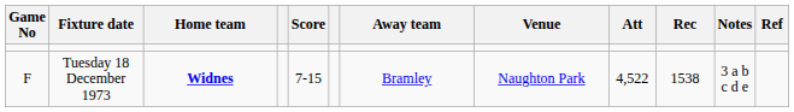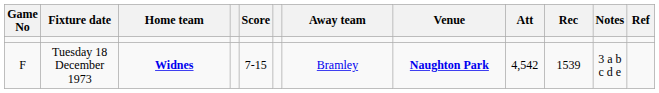Tuesday 18 December 1973 | Venue: normal -> bold
Tuesday 18 December 1973 | Att: 4,522 -> 4,542
Tuesday 18 December 1973 | Rec: 1538 -> 1539
